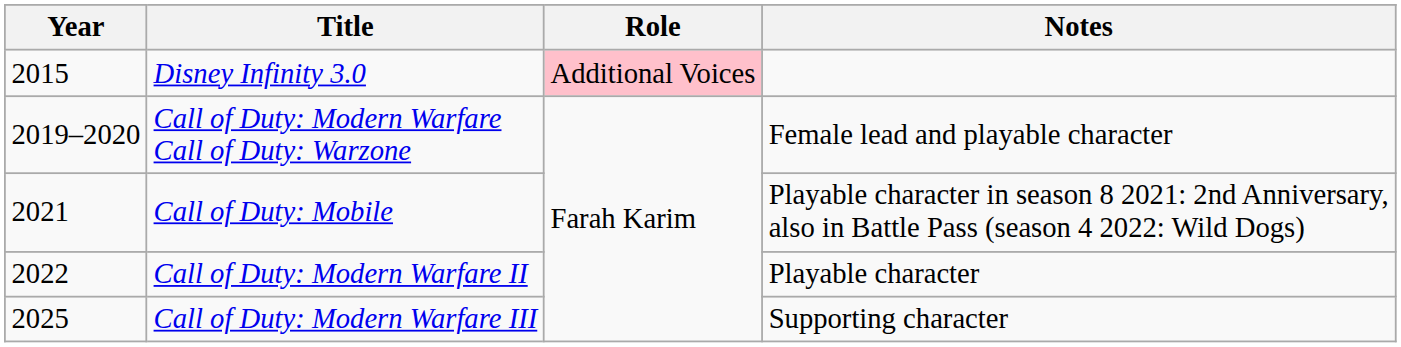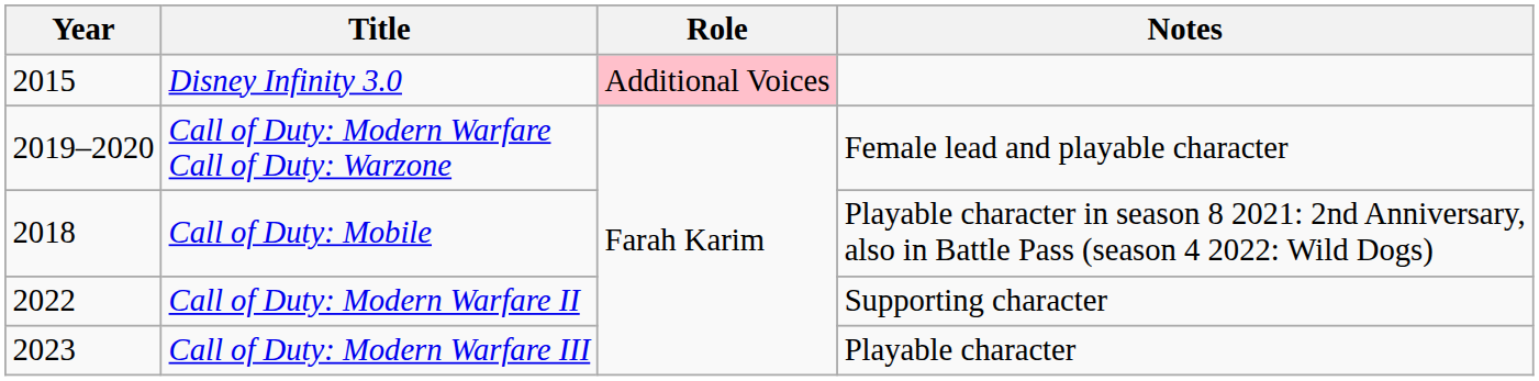Call of Duty: Mobile | Year: 2021 -> 2018
Call of Duty: Modern Warfare II | Notes: Playable character -> Supporting character
Call of Duty: Modern Warfare III | Year: 2025 -> 2023
Call of Duty: Modern Warfare III | Notes: Supporting character -> Playable character
